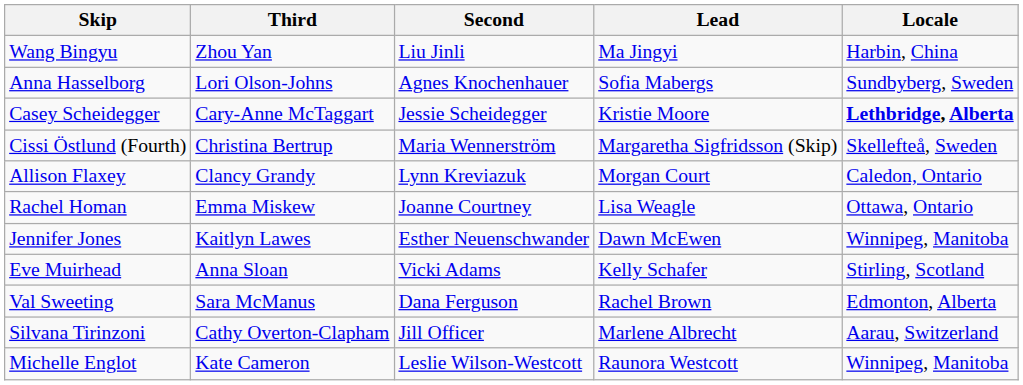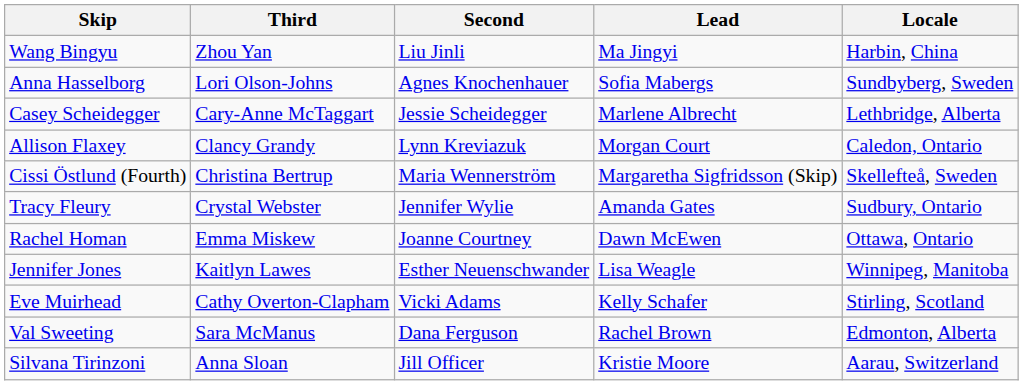Casey Scheidegger | Lead: Kristie Moore -> Marlene Albrecht
Casey Scheidegger | Locale: bold -> normal
rows swapped: Allison Flaxey <-> Cissi Östlund (Fourth)
+ row: Tracy Fleury | Crystal Webster | Jennifer Wylie | Amanda Gates | Sudbury, Ontario
Rachel Homan | Lead: Lisa Weagle -> Dawn McEwen
Jennifer Jones | Lead: Dawn McEwen -> Lisa Weagle
Eve Muirhead | Third: Anna Sloan -> Cathy Overton-Clapham
Silvana Tirinzoni | Third: Cathy Overton-Clapham -> Anna Sloan
Silvana Tirinzoni | Lead: Marlene Albrecht -> Kristie Moore
- row: Michelle Englot | Kate Cameron | Leslie Wilson-Westcott | Raunora Westcott | Winnipeg, Manitoba
